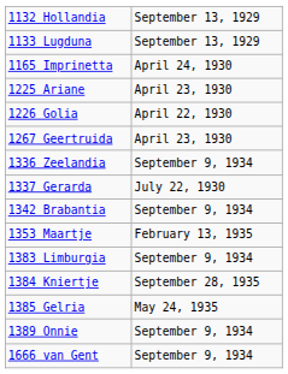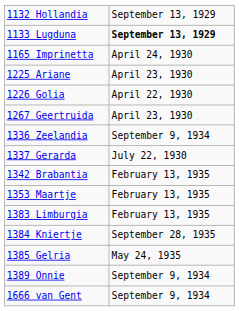1133 Lugduna | column 2: normal -> bold
1342 Brabantia | column 2: September 9, 1934 -> February 13, 1935
1383 Limburgia | column 2: September 9, 1934 -> February 13, 1935
